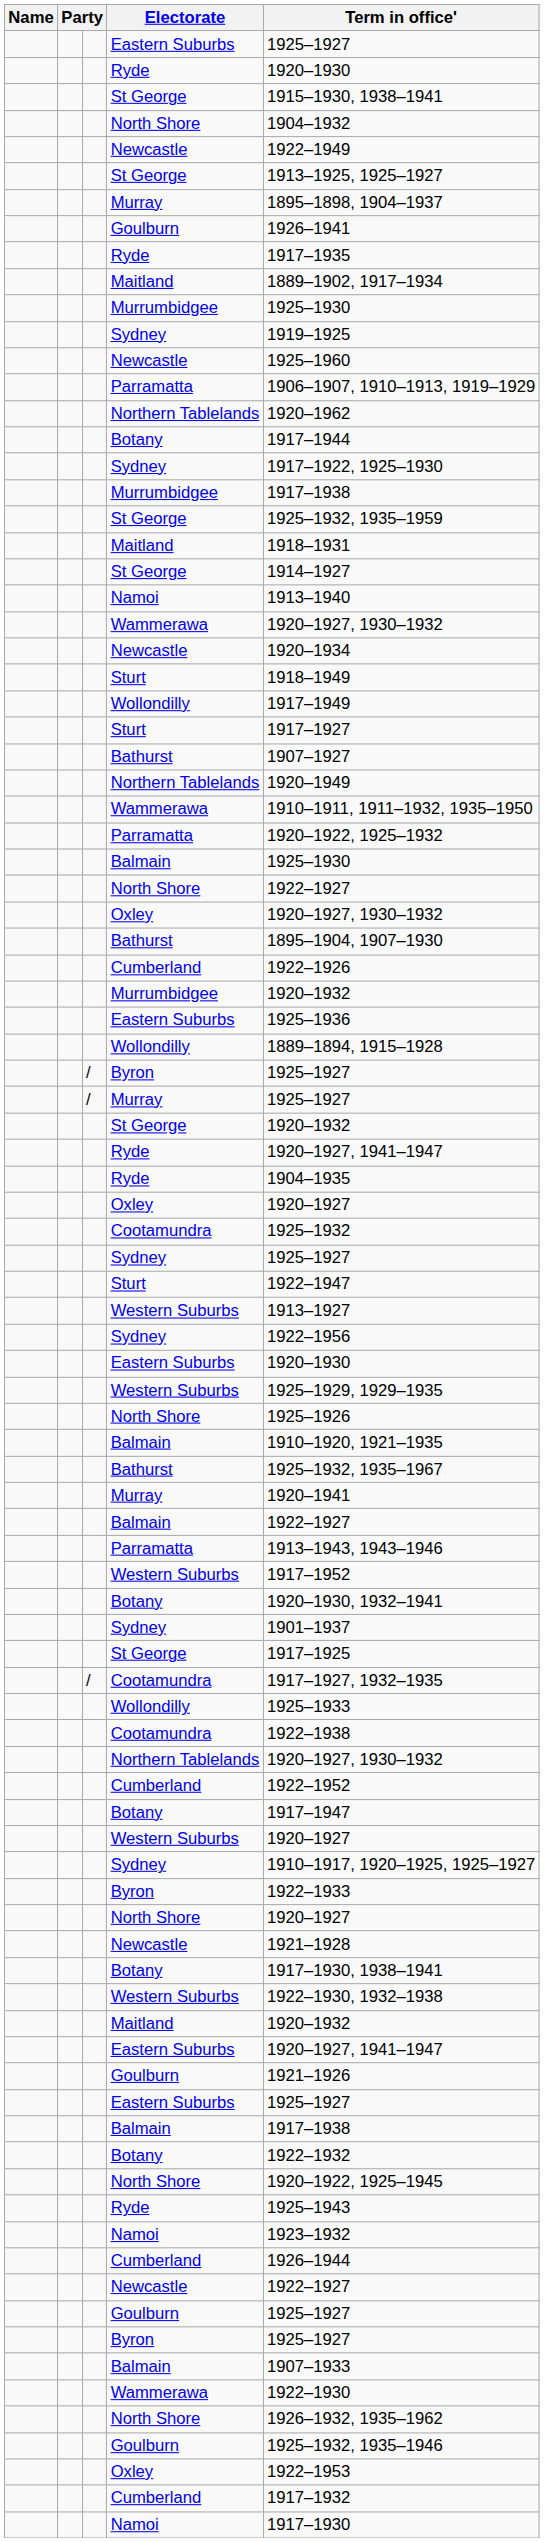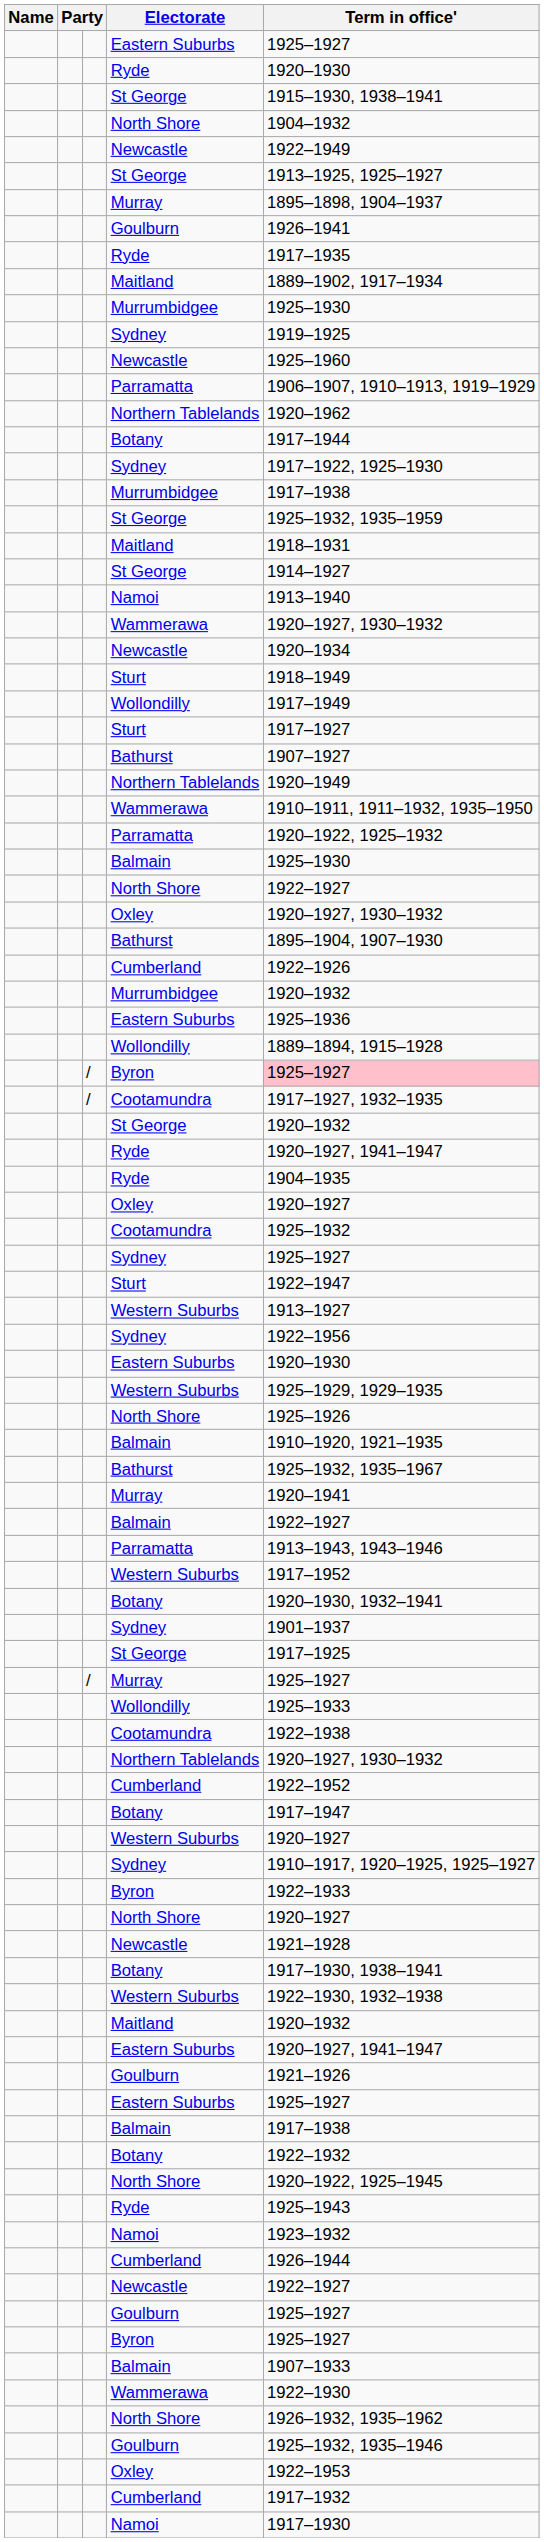/ / Byron | Term in office': no background -> pink background
rows swapped: / / Murray <-> / / Cootamundra
